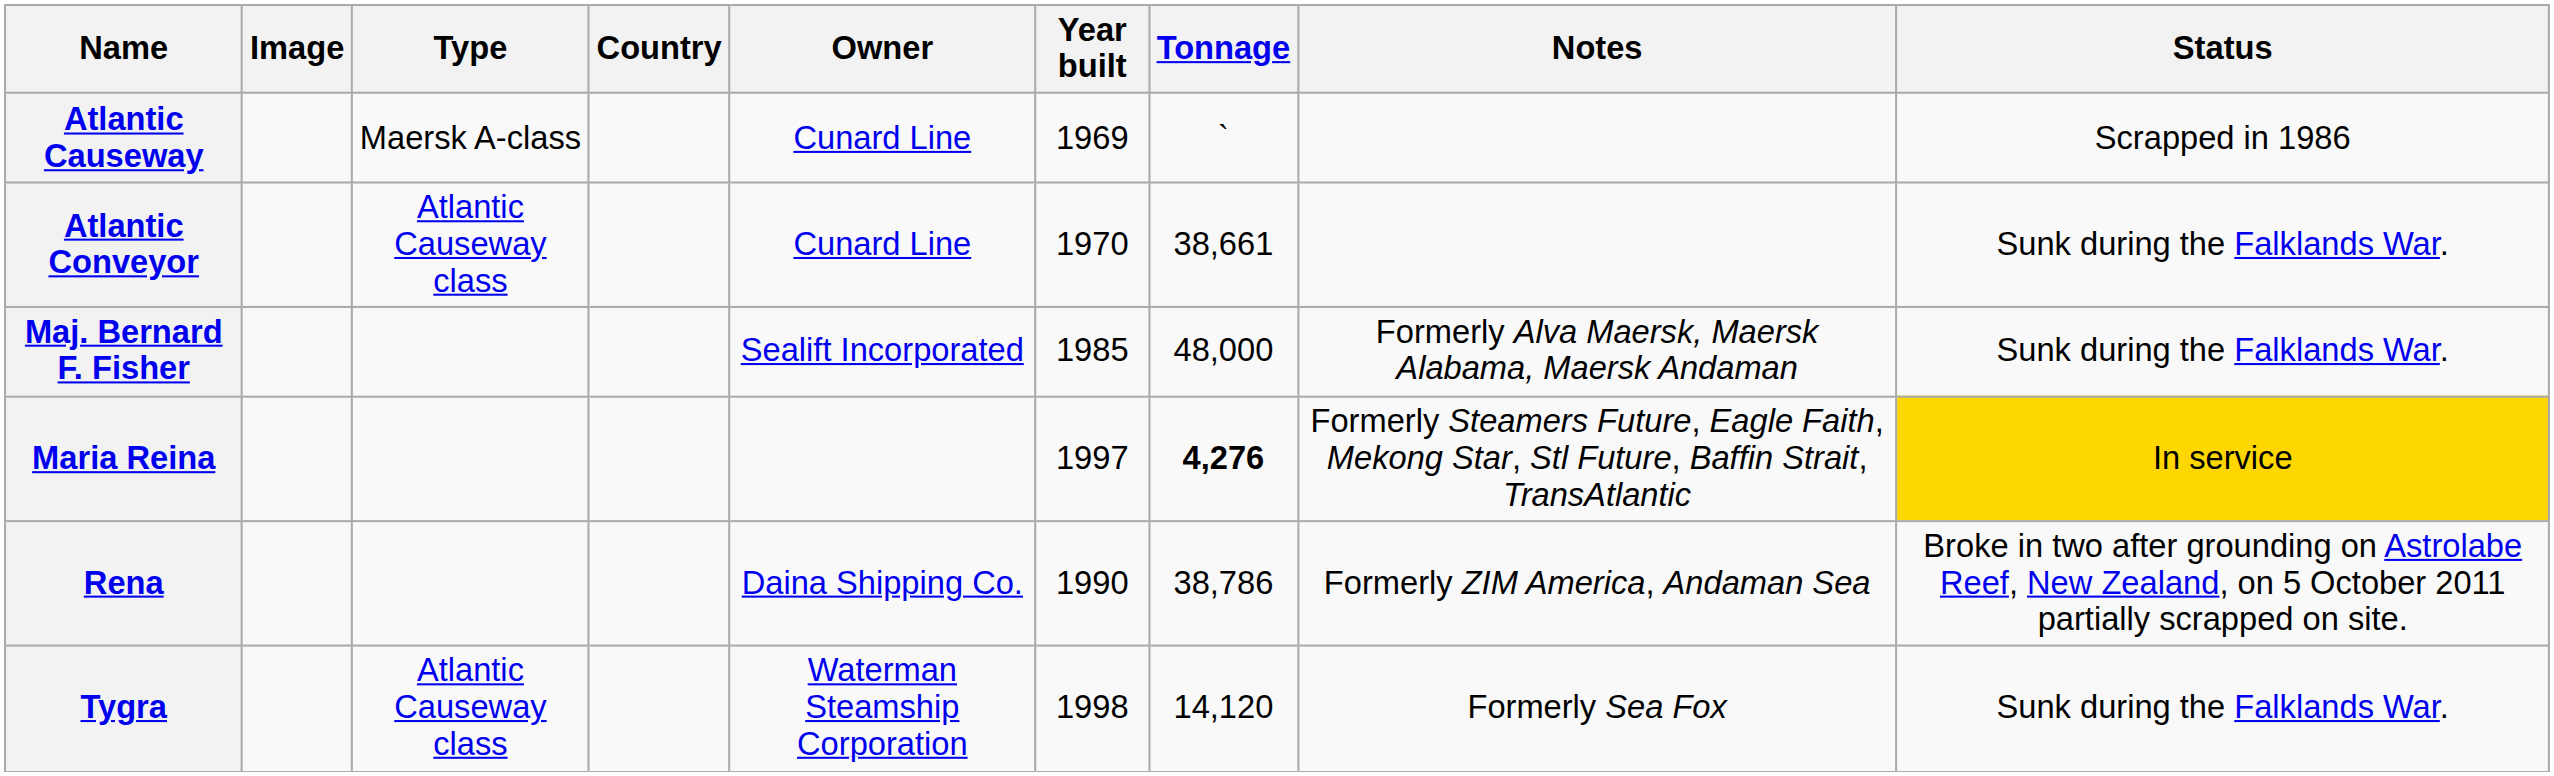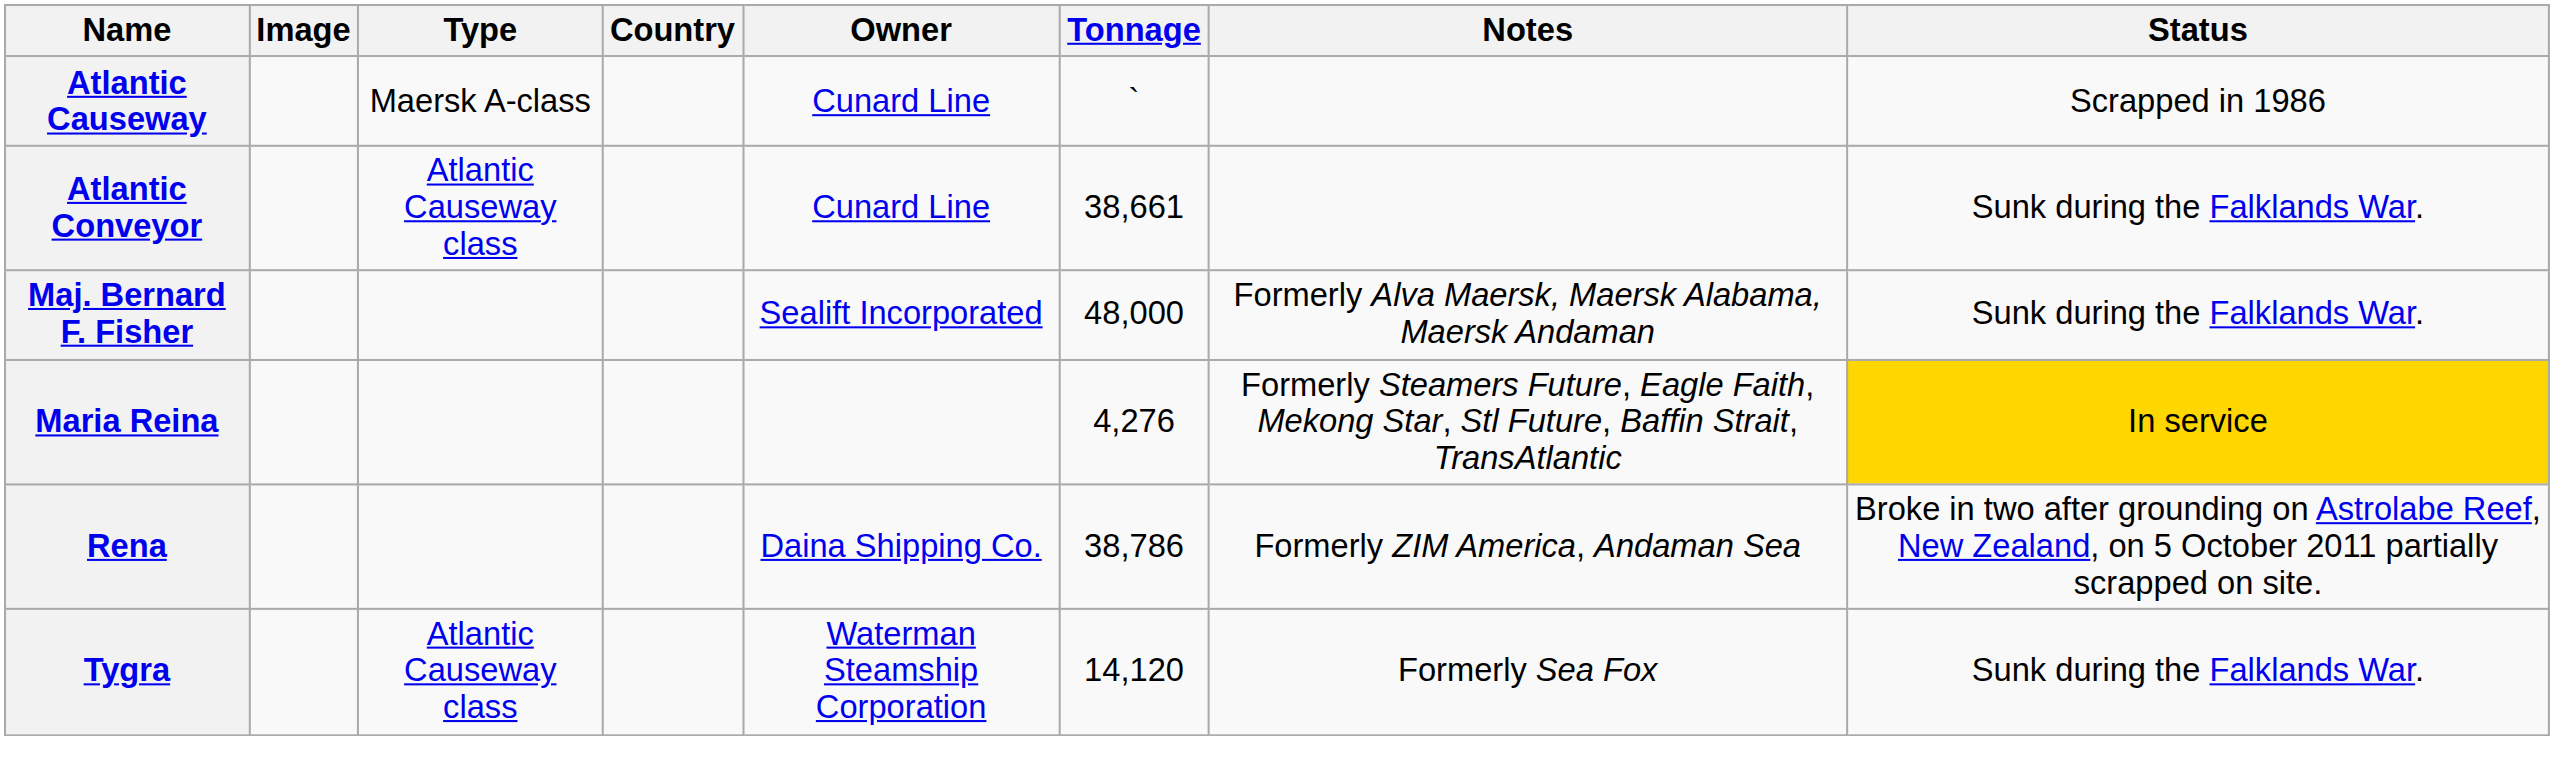- column: Year built | 1969 | 1970 | 1985 | 1997 | 1990 | 1998
Maria Reina | Tonnage: bold -> normal
